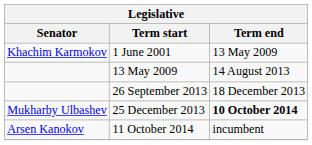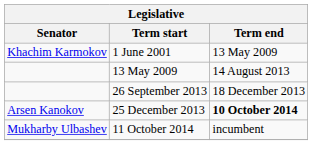25 December 2013 | Senator: Mukharby Ulbashev -> Arsen Kanokov
11 October 2014 | Senator: Arsen Kanokov -> Mukharby Ulbashev
